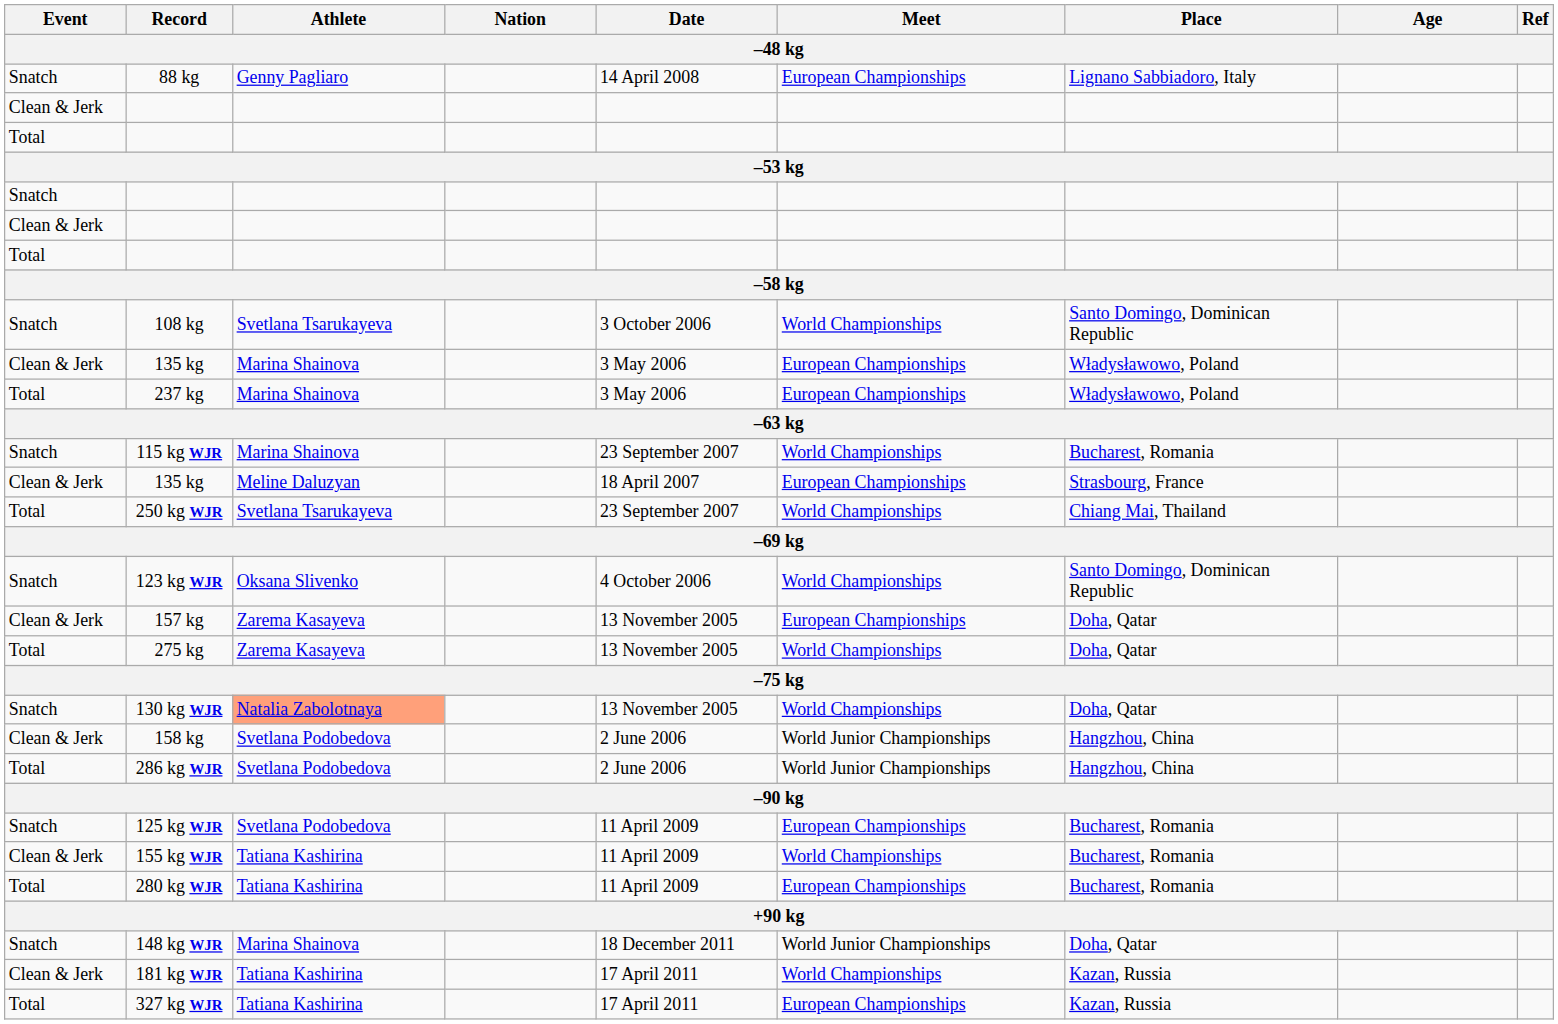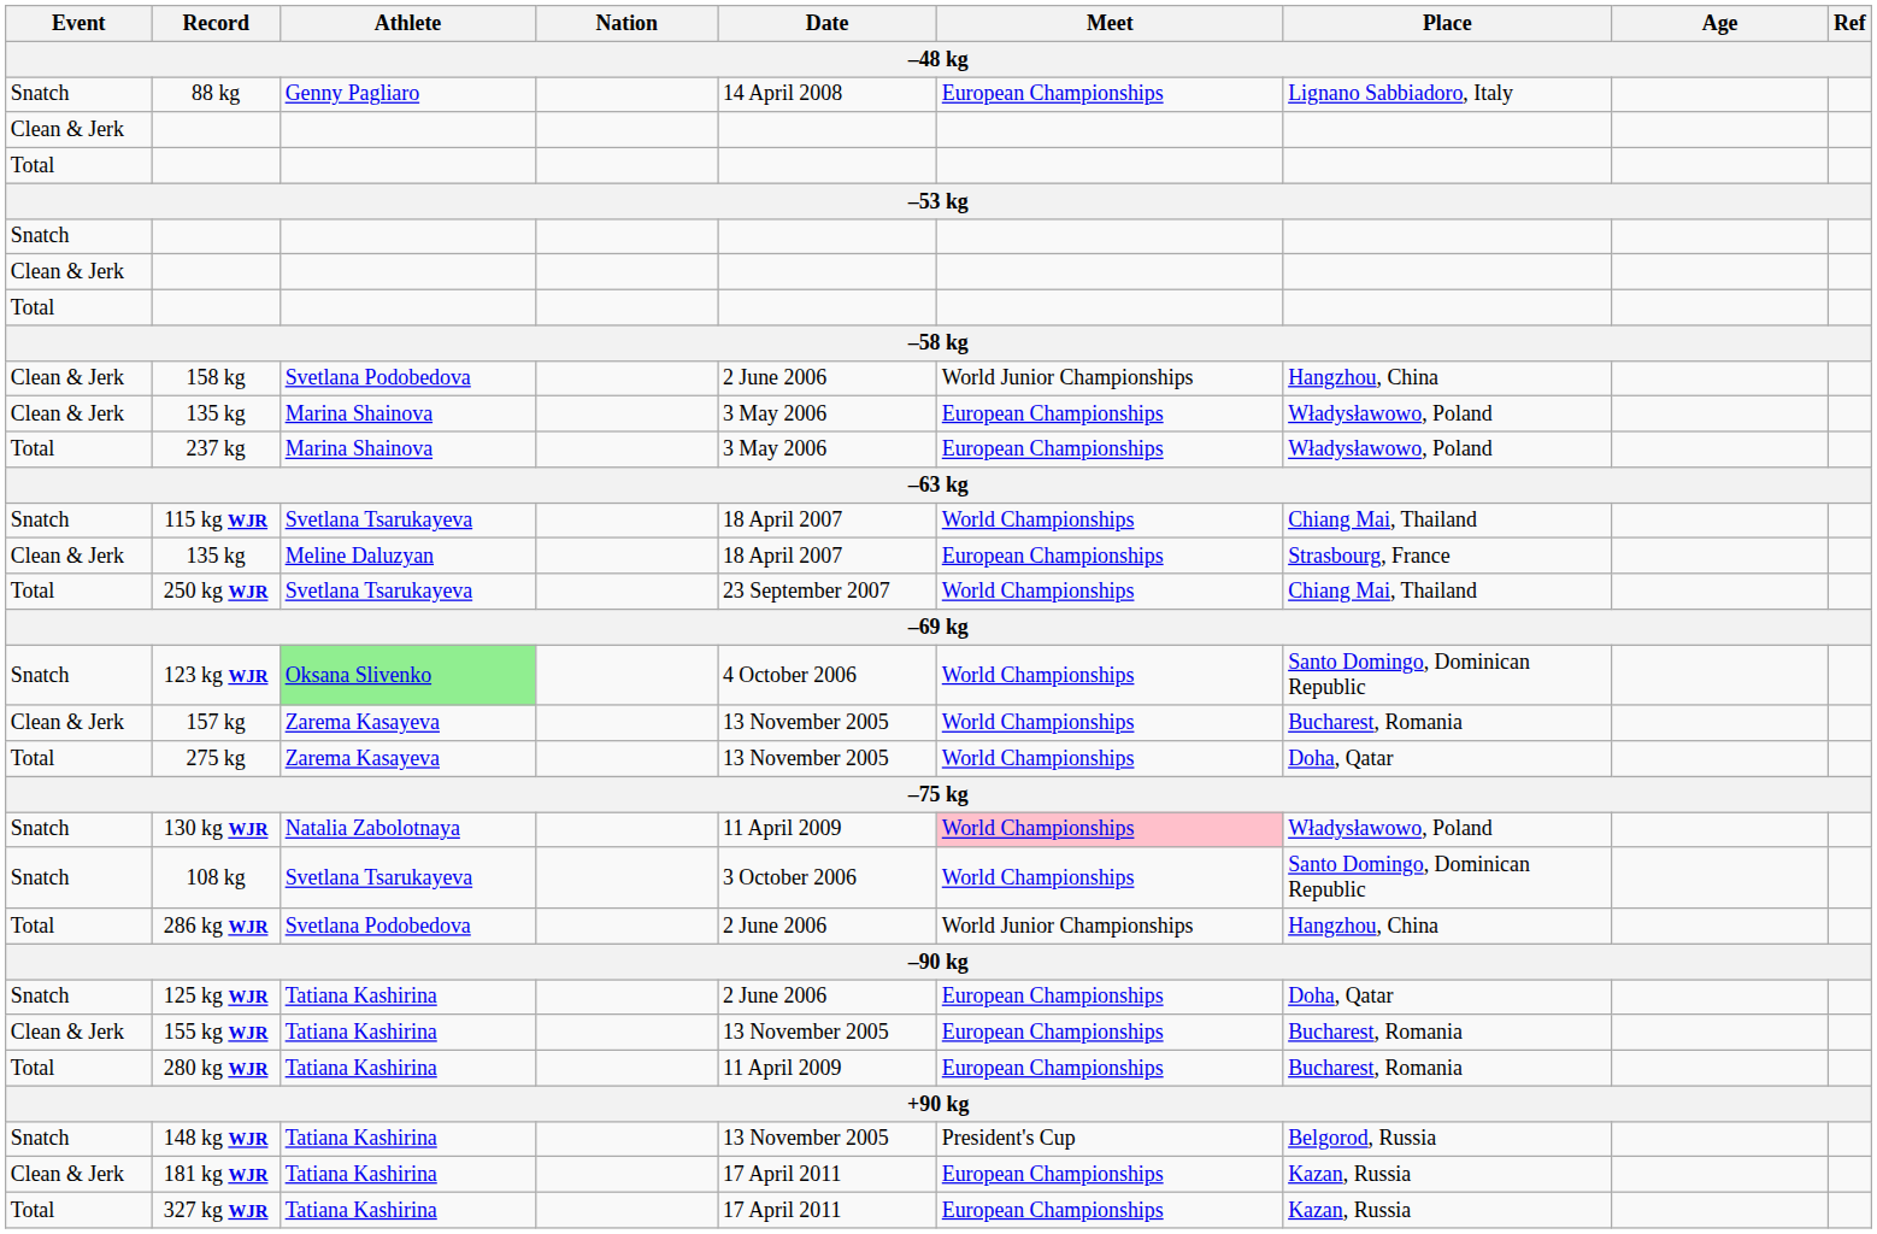rows swapped: 108 kg <-> 158 kg
115 kg WJR | Athlete: Marina Shainova -> Svetlana Tsarukayeva
115 kg WJR | Date: 23 September 2007 -> 18 April 2007
115 kg WJR | Place: Bucharest, Romania -> Chiang Mai, Thailand
123 kg WJR | Athlete: no background -> lightgreen background
157 kg | Meet: European Championships -> World Championships
157 kg | Place: Doha, Qatar -> Bucharest, Romania
130 kg WJR | Athlete: lightsalmon background -> no background
130 kg WJR | Date: 13 November 2005 -> 11 April 2009
130 kg WJR | Meet: no background -> pink background
130 kg WJR | Place: Doha, Qatar -> Władysławowo, Poland
125 kg WJR | Athlete: Svetlana Podobedova -> Tatiana Kashirina
125 kg WJR | Date: 11 April 2009 -> 2 June 2006
125 kg WJR | Place: Bucharest, Romania -> Doha, Qatar
155 kg WJR | Date: 11 April 2009 -> 13 November 2005
155 kg WJR | Meet: World Championships -> European Championships
148 kg WJR | Athlete: Marina Shainova -> Tatiana Kashirina
148 kg WJR | Date: 18 December 2011 -> 13 November 2005
148 kg WJR | Meet: World Junior Championships -> President's Cup
148 kg WJR | Place: Doha, Qatar -> Belgorod, Russia
181 kg WJR | Meet: World Championships -> European Championships
